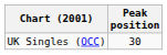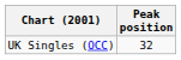UK Singles (OCC) | Peak position: 30 -> 32
